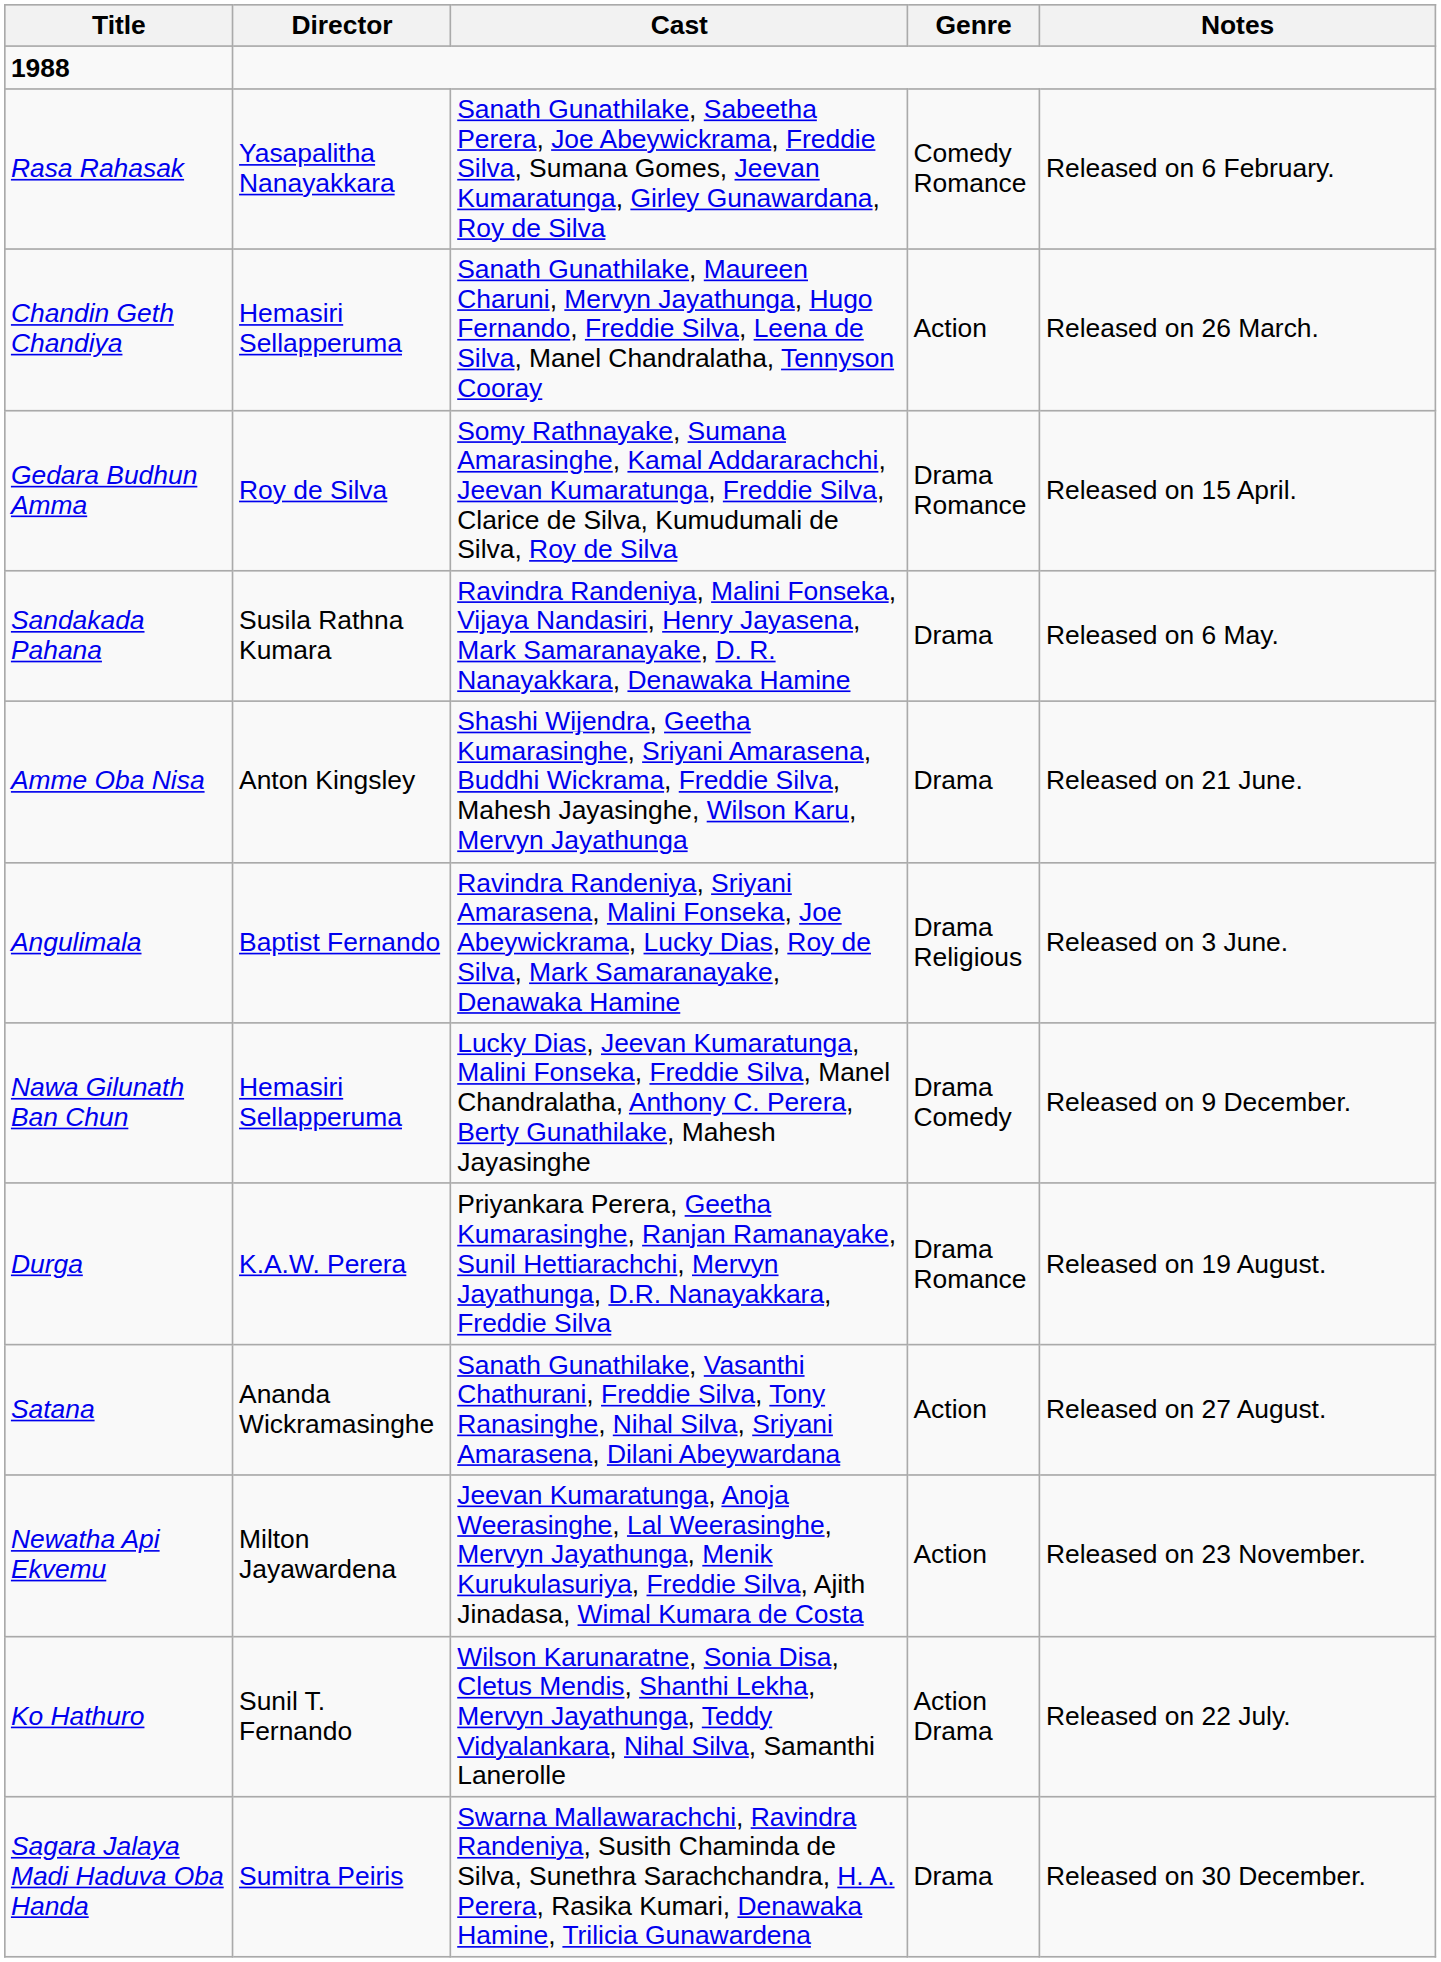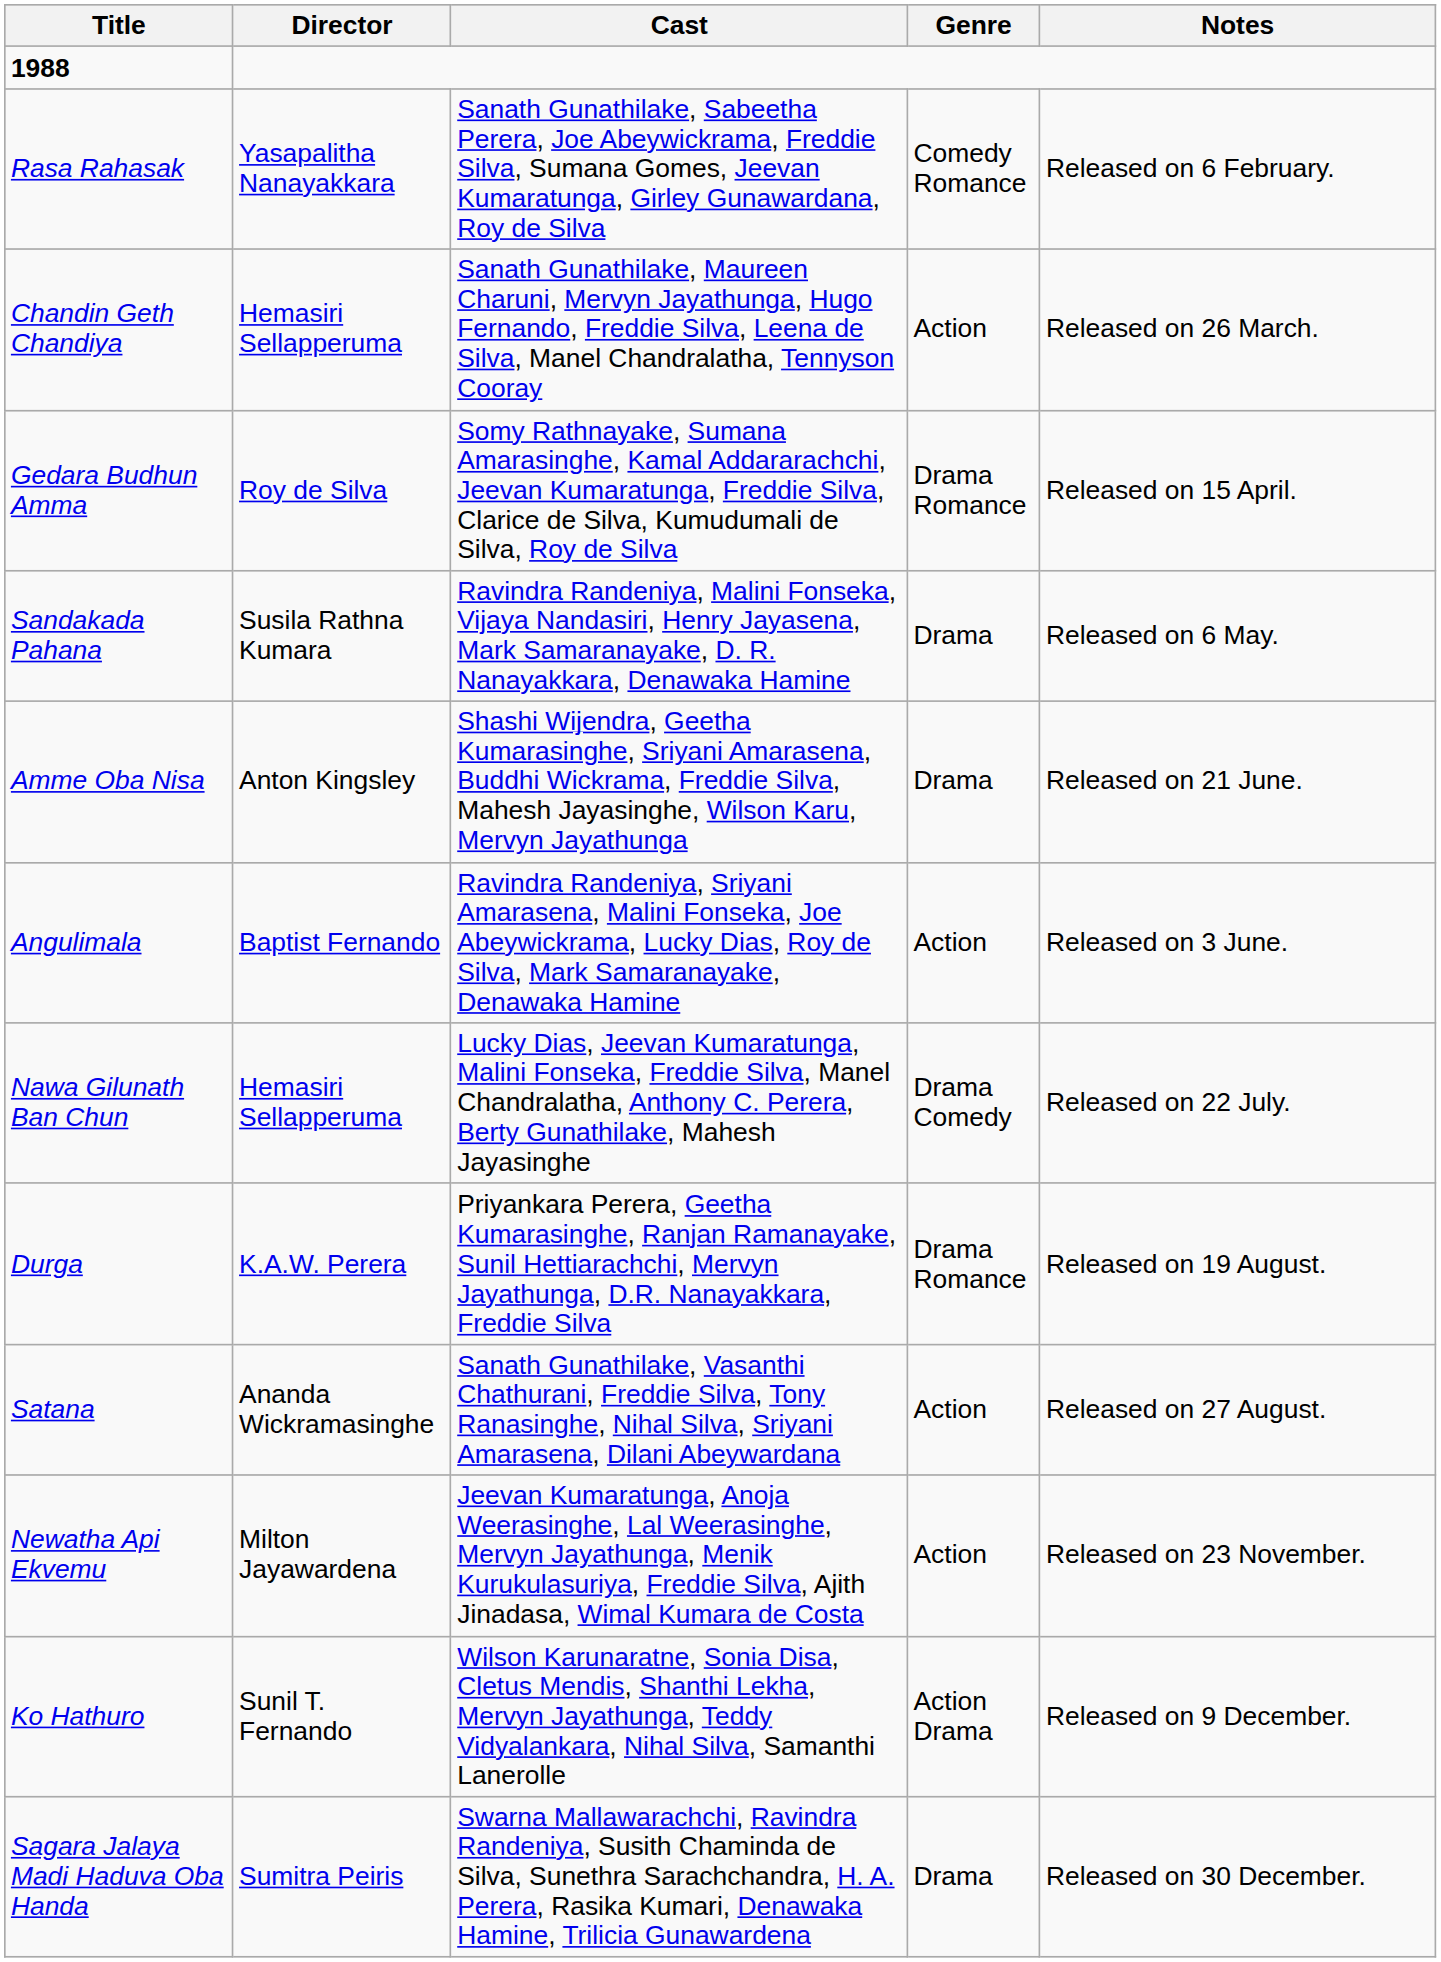Angulimala | Genre: Drama Religious -> Action
Nawa Gilunath Ban Chun | Notes: Released on 9 December. -> Released on 22 July.
Ko Hathuro | Notes: Released on 22 July. -> Released on 9 December.
